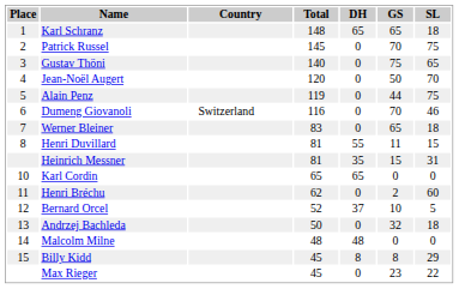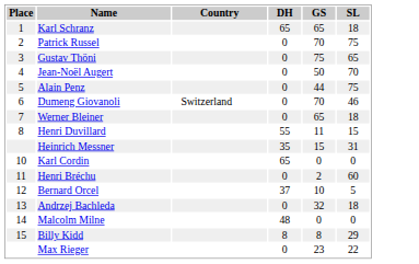- column: Total | 148 | 145 | 140 | 120 | 119 | 116 | 83 | 81 | 81 | 65 | 62 | 52 | 50 | 48 | 45 | 45
